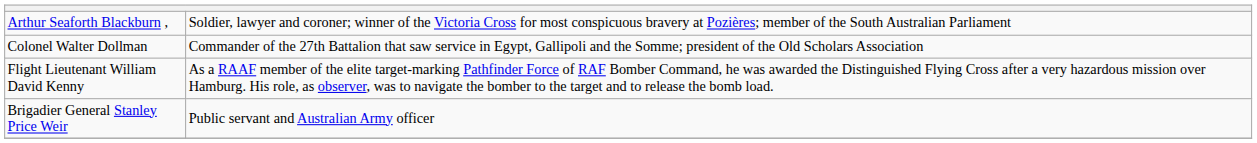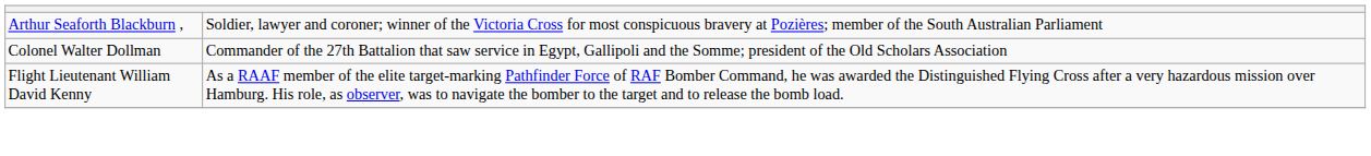- row: Brigadier General Stanley Price Weir | Public servant and Australian Army officer
